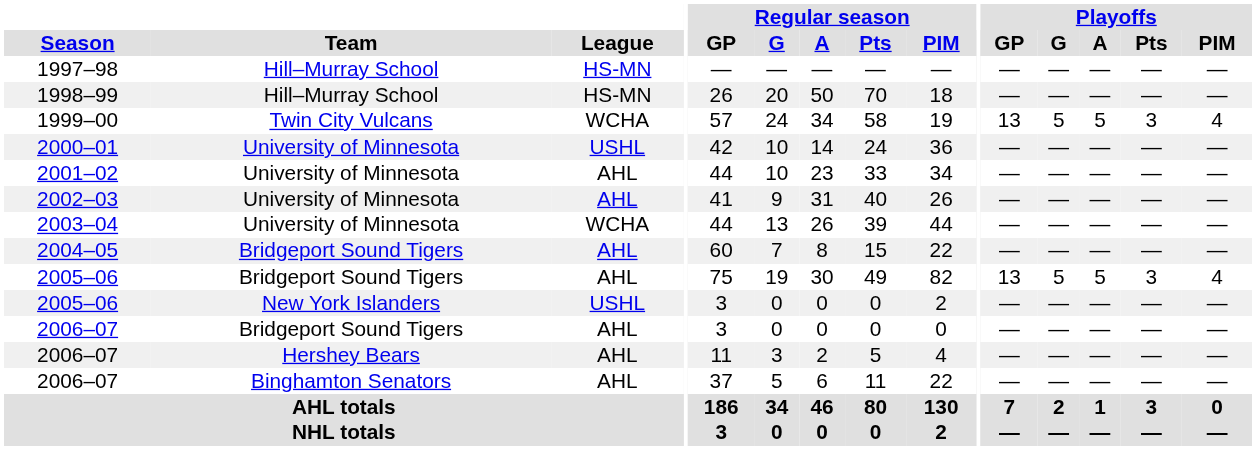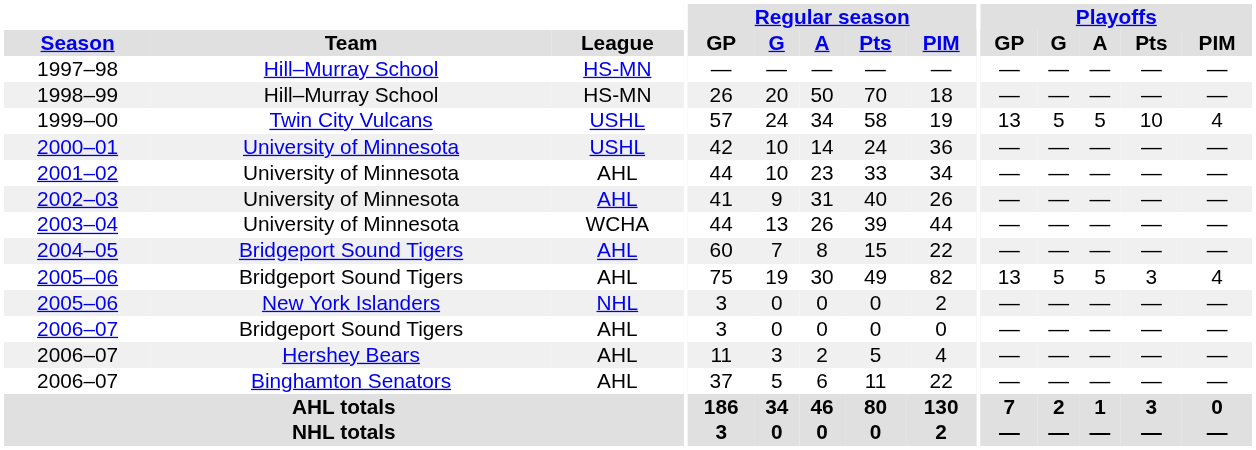1999–00 | League: WCHA -> USHL
1999–00 | Playoffs / Pts: 3 -> 10
2005–06 / New York Islanders | League: USHL -> NHL
